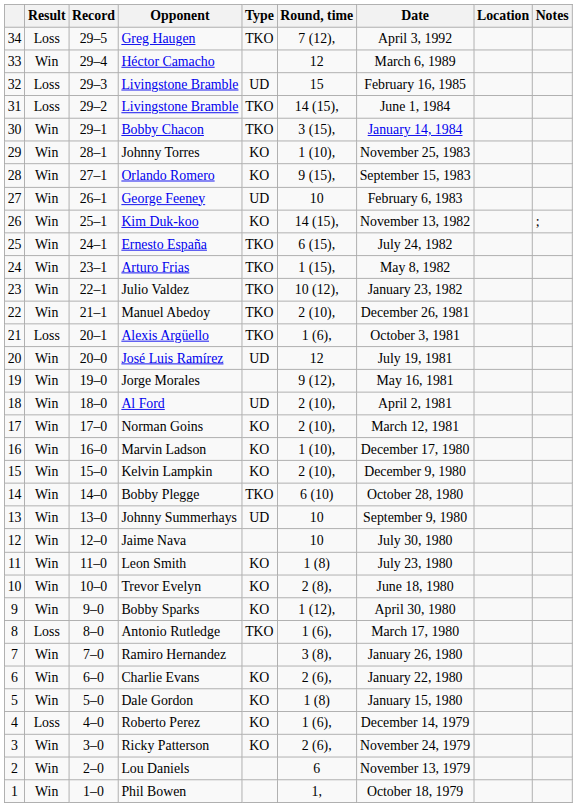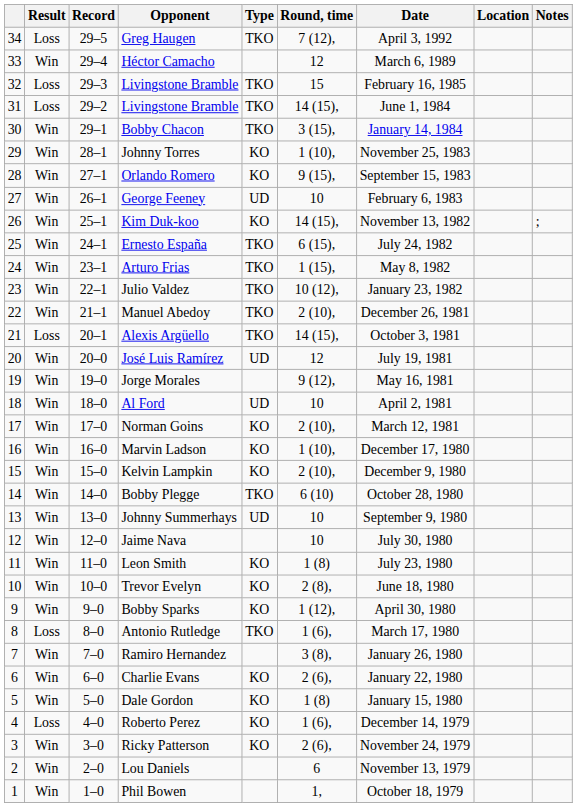32 / Livingstone Bramble | Type: UD -> TKO
Alexis Argüello | Round, time: 1 (6), -> 14 (15),
Al Ford | Round, time: 2 (10), -> 10
